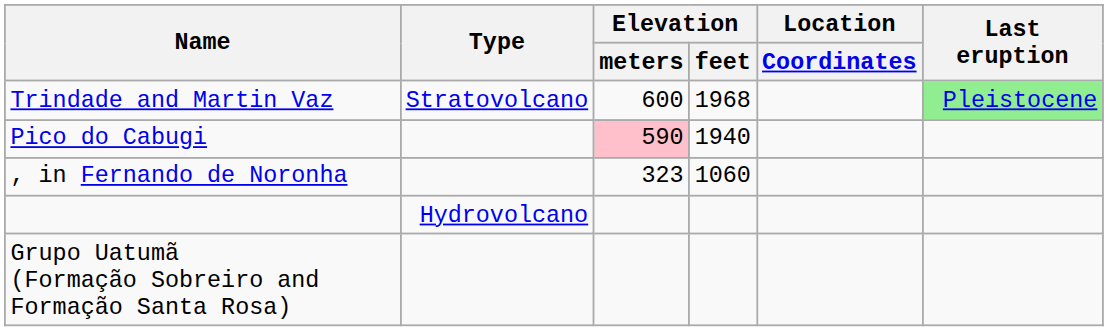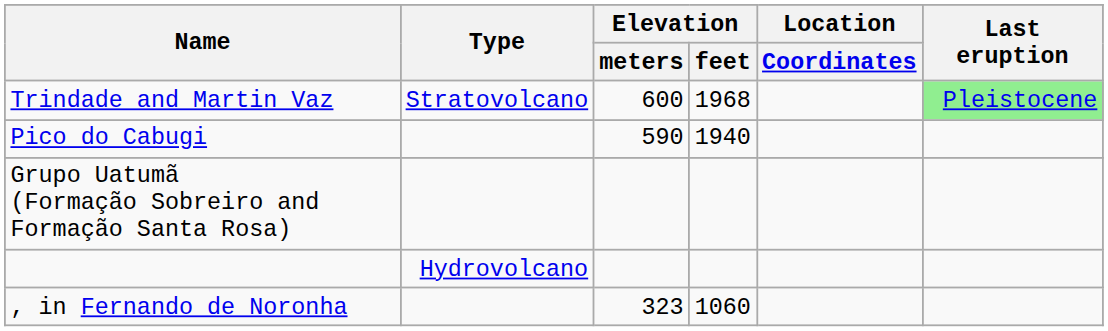Pico do Cabugi | Elevation / meters: pink background -> no background
rows swapped: , in Fernando de Noronha <-> Grupo Uatumã (Formação Sobreiro and Formação Santa Rosa)
